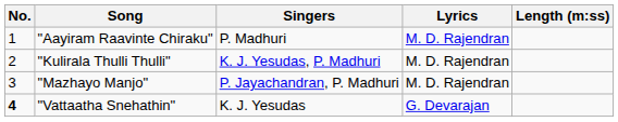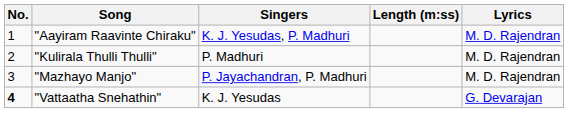columns swapped: Lyrics <-> Length (m:ss)
"Aayiram Raavinte Chiraku" | Singers: P. Madhuri -> K. J. Yesudas, P. Madhuri
"Kulirala Thulli Thulli" | Singers: K. J. Yesudas, P. Madhuri -> P. Madhuri
